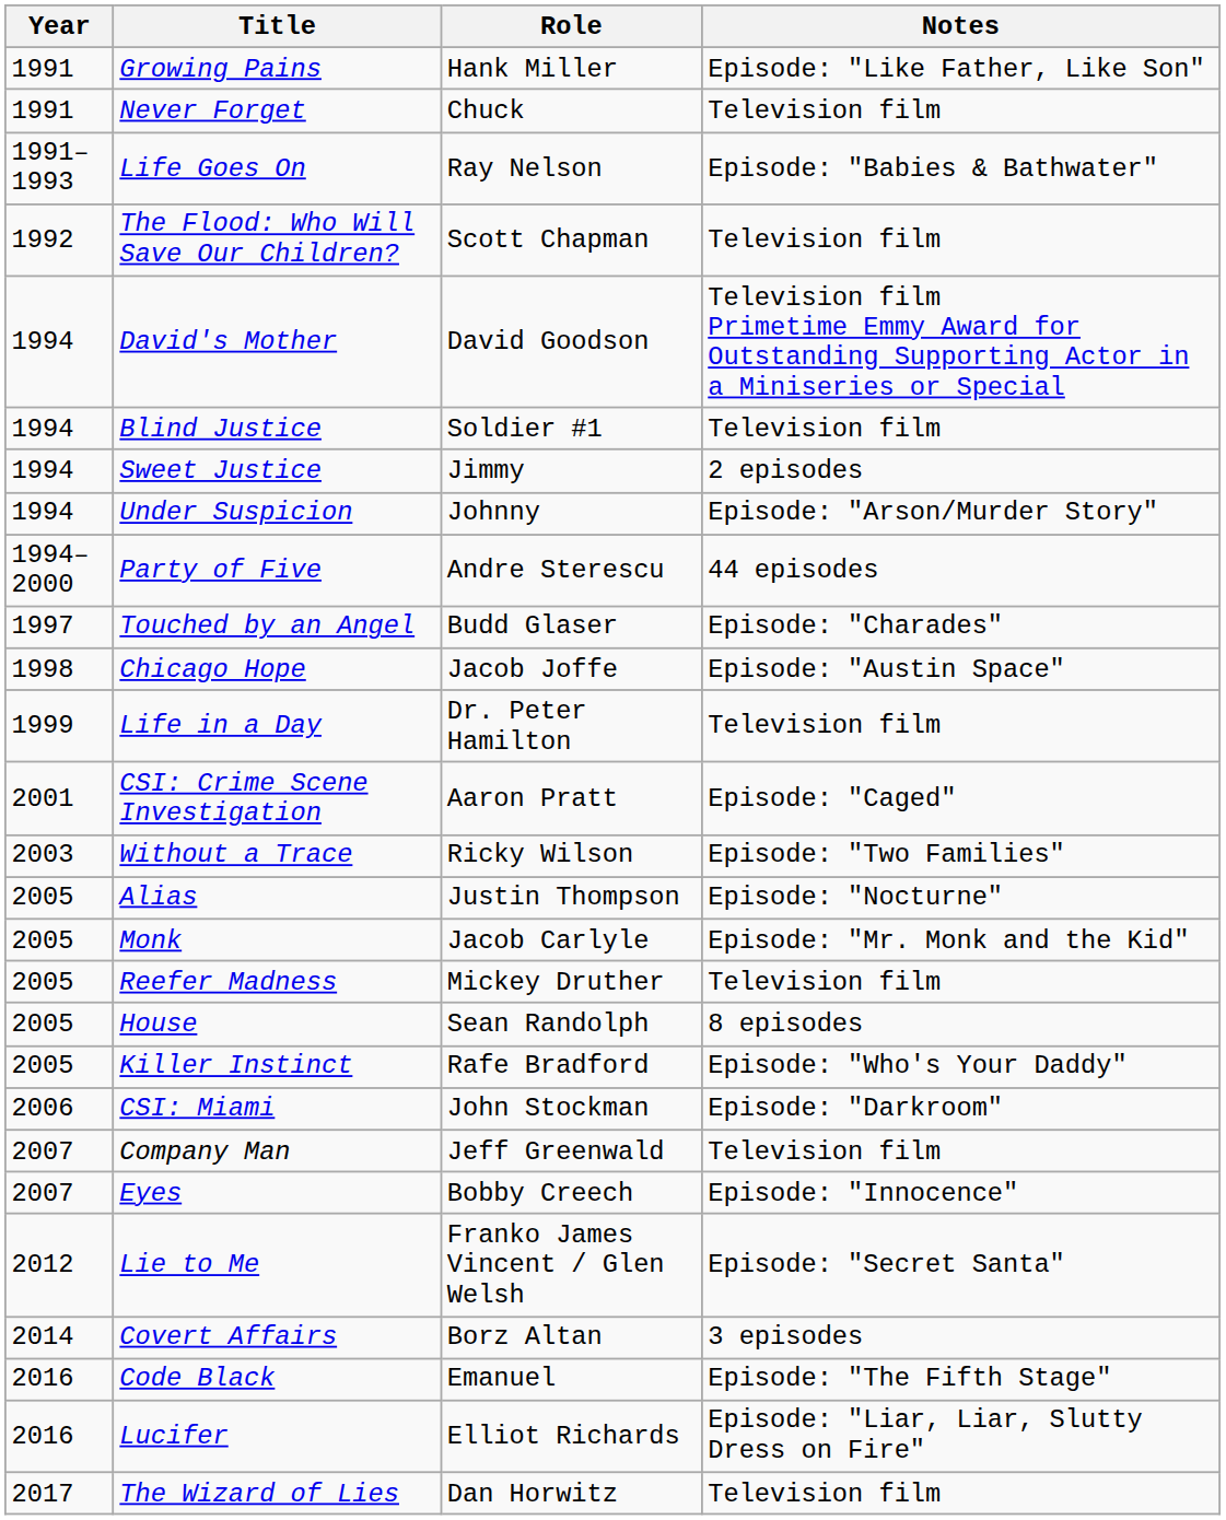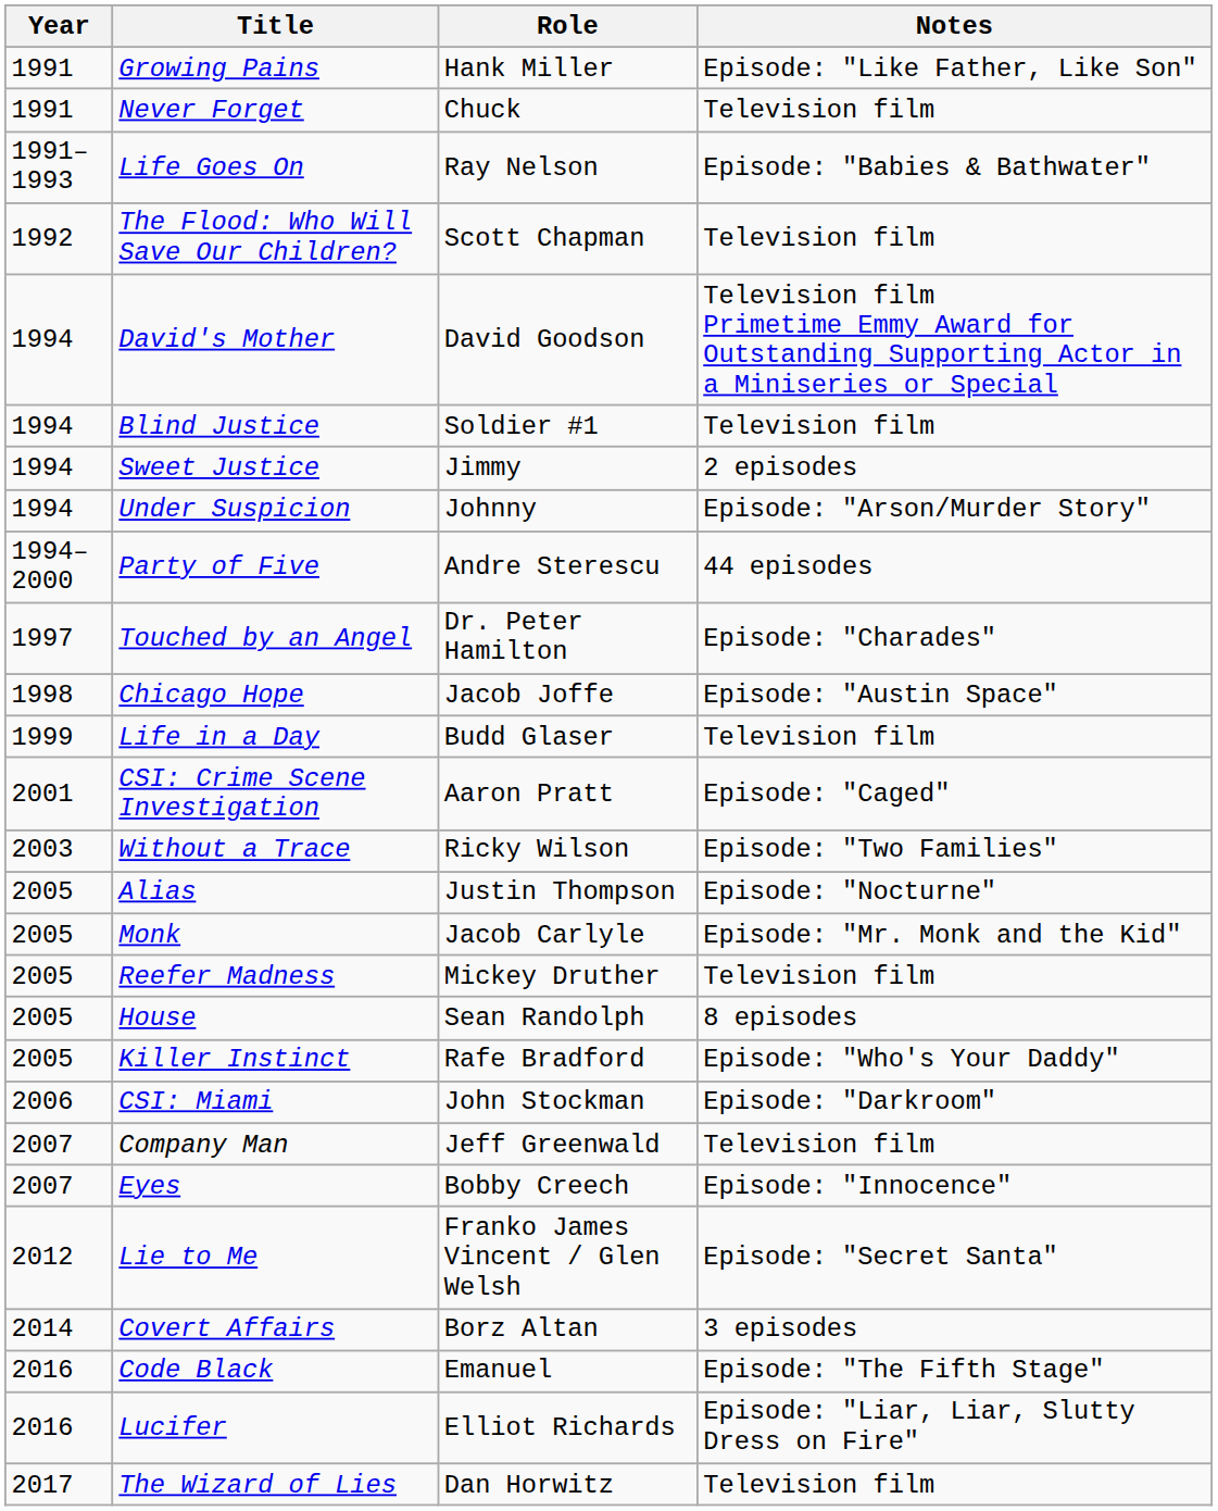Touched by an Angel | Role: Budd Glaser -> Dr. Peter Hamilton
Life in a Day | Role: Dr. Peter Hamilton -> Budd Glaser
